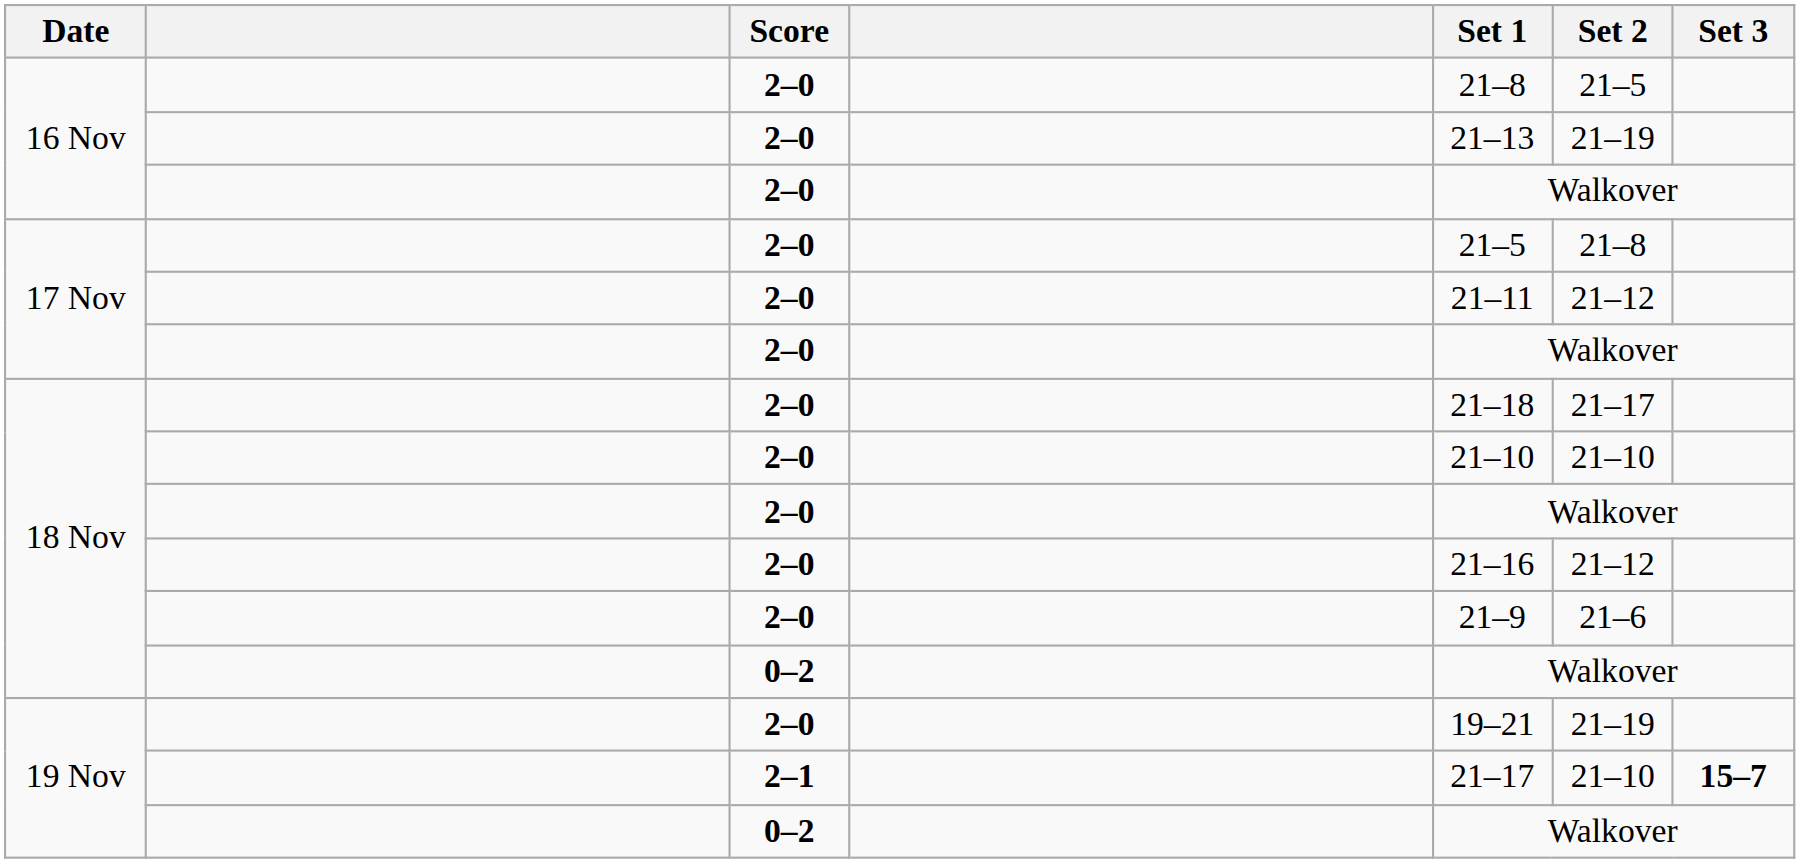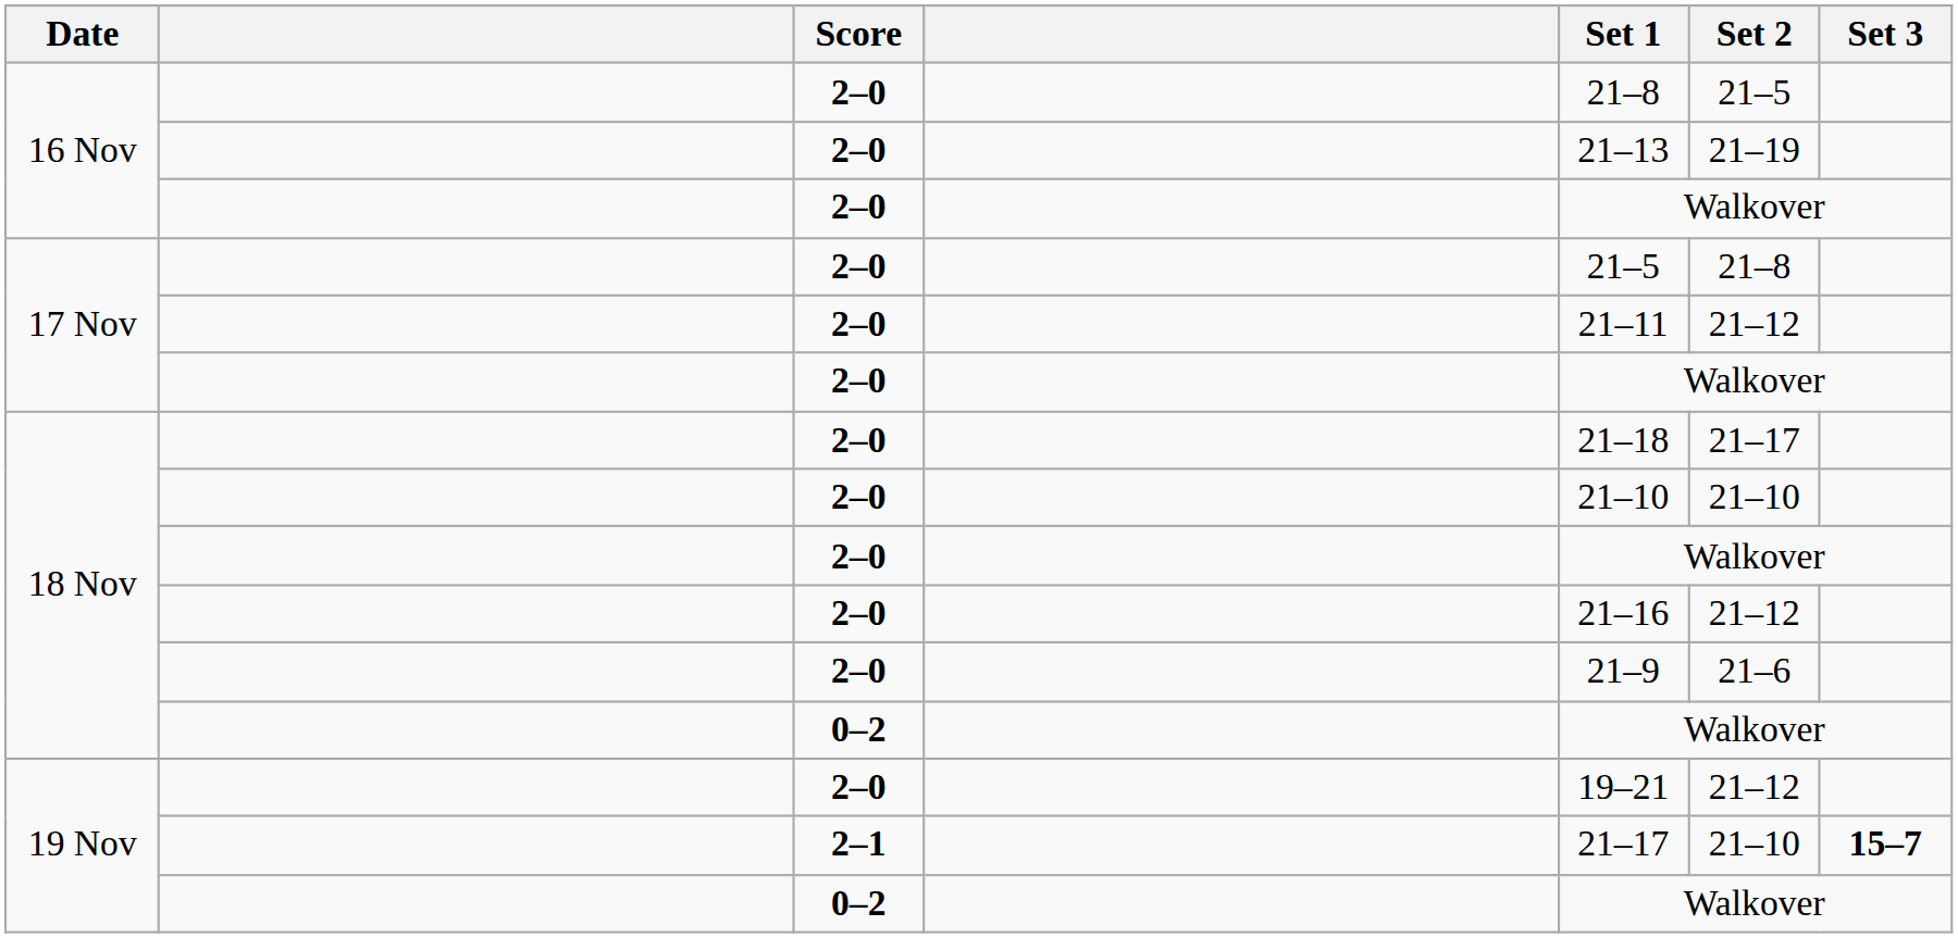19 Nov / 2–0 | Set 2: 21–19 -> 21–12
